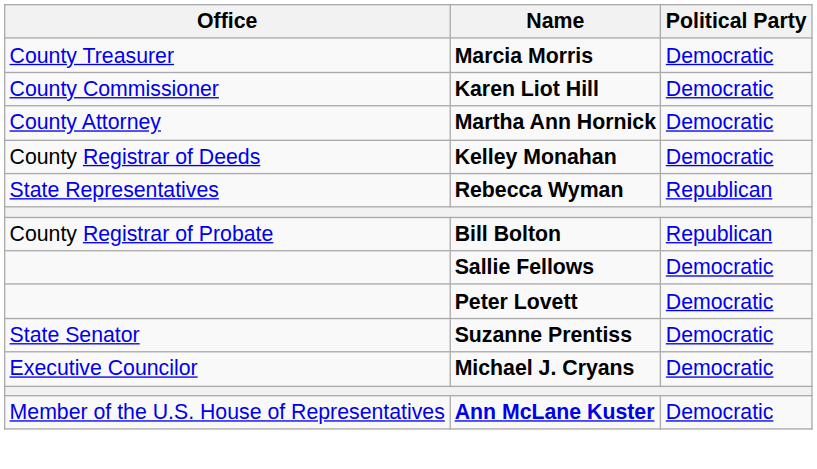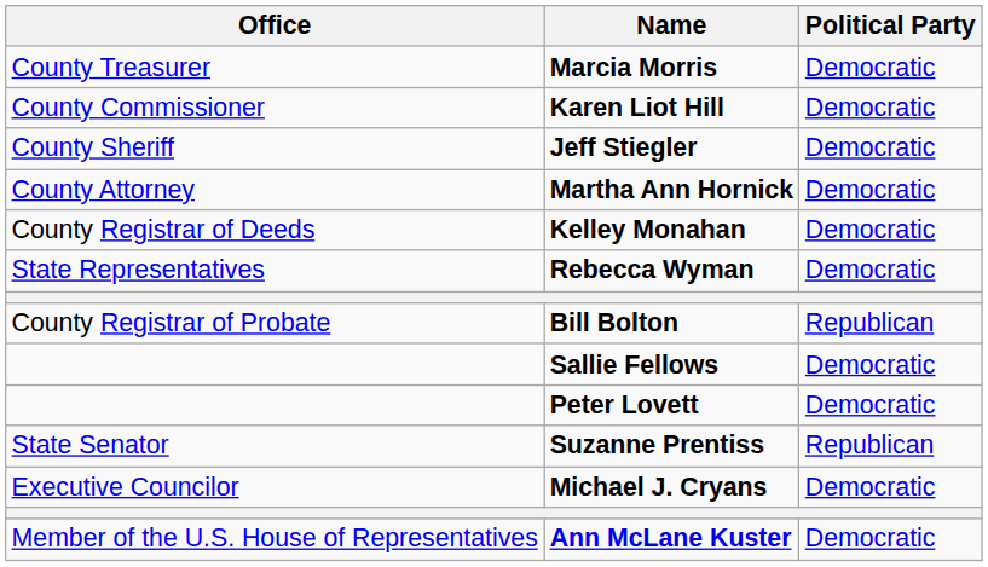+ row: County Sheriff | Jeff Stiegler | Democratic
Rebecca Wyman | Political Party: Republican -> Democratic
Suzanne Prentiss | Political Party: Democratic -> Republican
